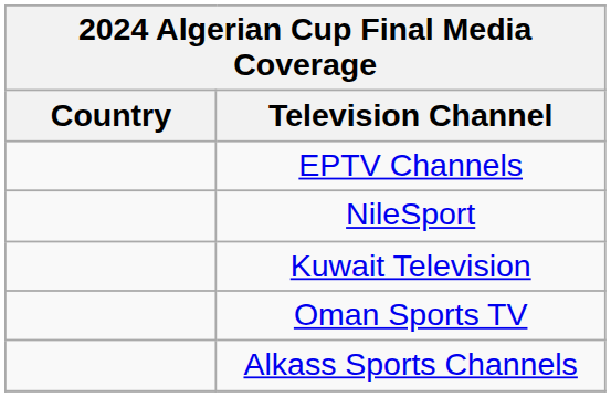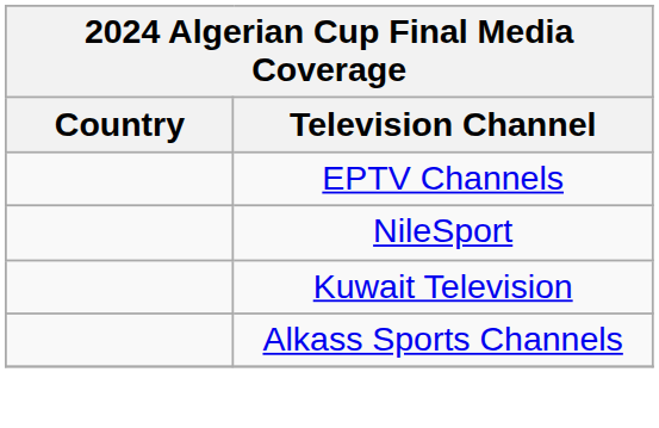- row: Oman Sports TV
